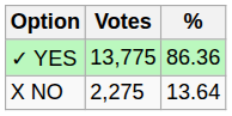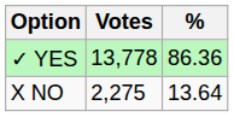✓ YES | Votes: 13,775 -> 13,778
